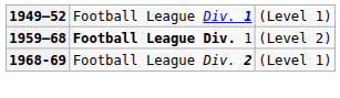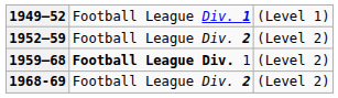+ row: 1952–59 | Football League Div. 2 | (Level 2)
1968-69 | column 3: (Level 1) -> (Level 2)
